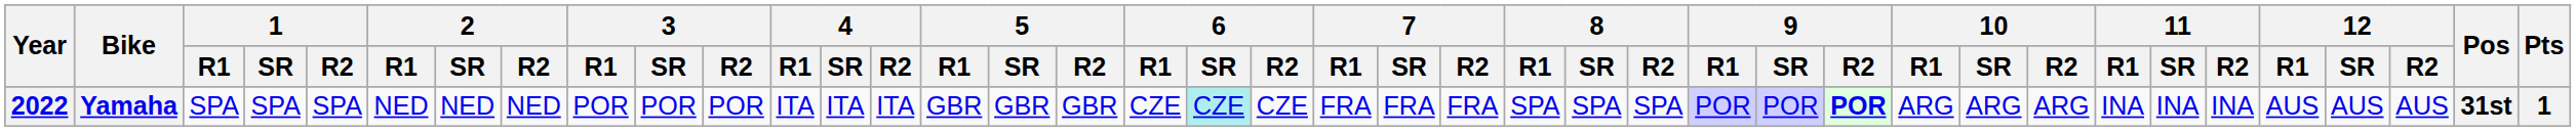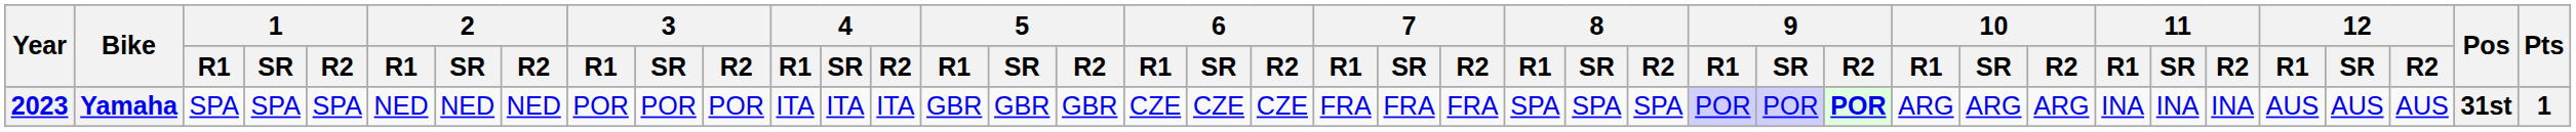Yamaha | Year: 2022 -> 2023
Yamaha | 6 / SR: paleturquoise background -> no background
